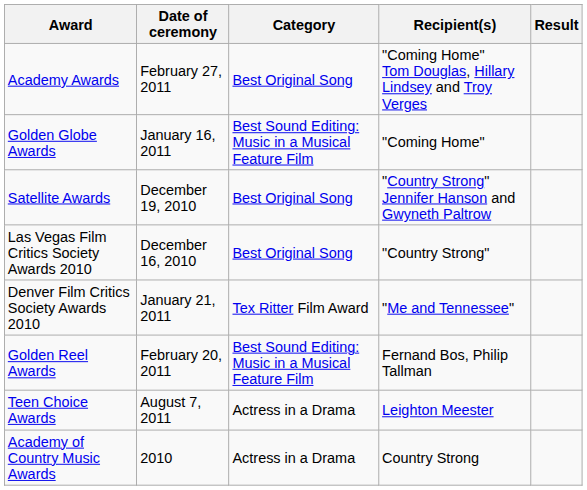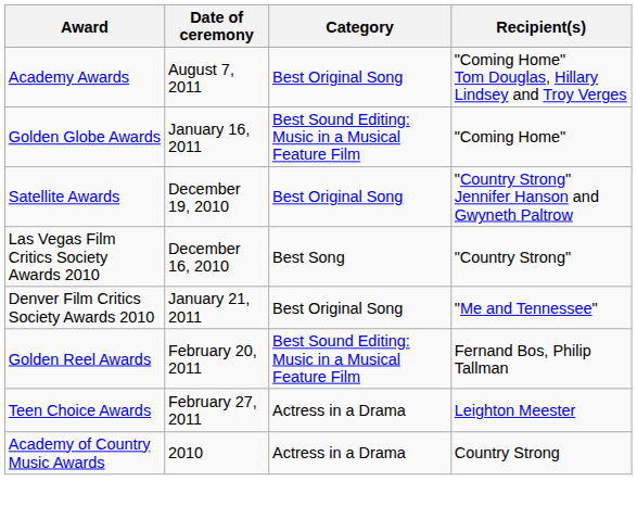- column: Result
Academy Awards | Date of ceremony: February 27, 2011 -> August 7, 2011
Las Vegas Film Critics Society Awards 2010 | Category: Best Original Song -> Best Song
Denver Film Critics Society Awards 2010 | Category: Tex Ritter Film Award -> Best Original Song
Teen Choice Awards | Date of ceremony: August 7, 2011 -> February 27, 2011
